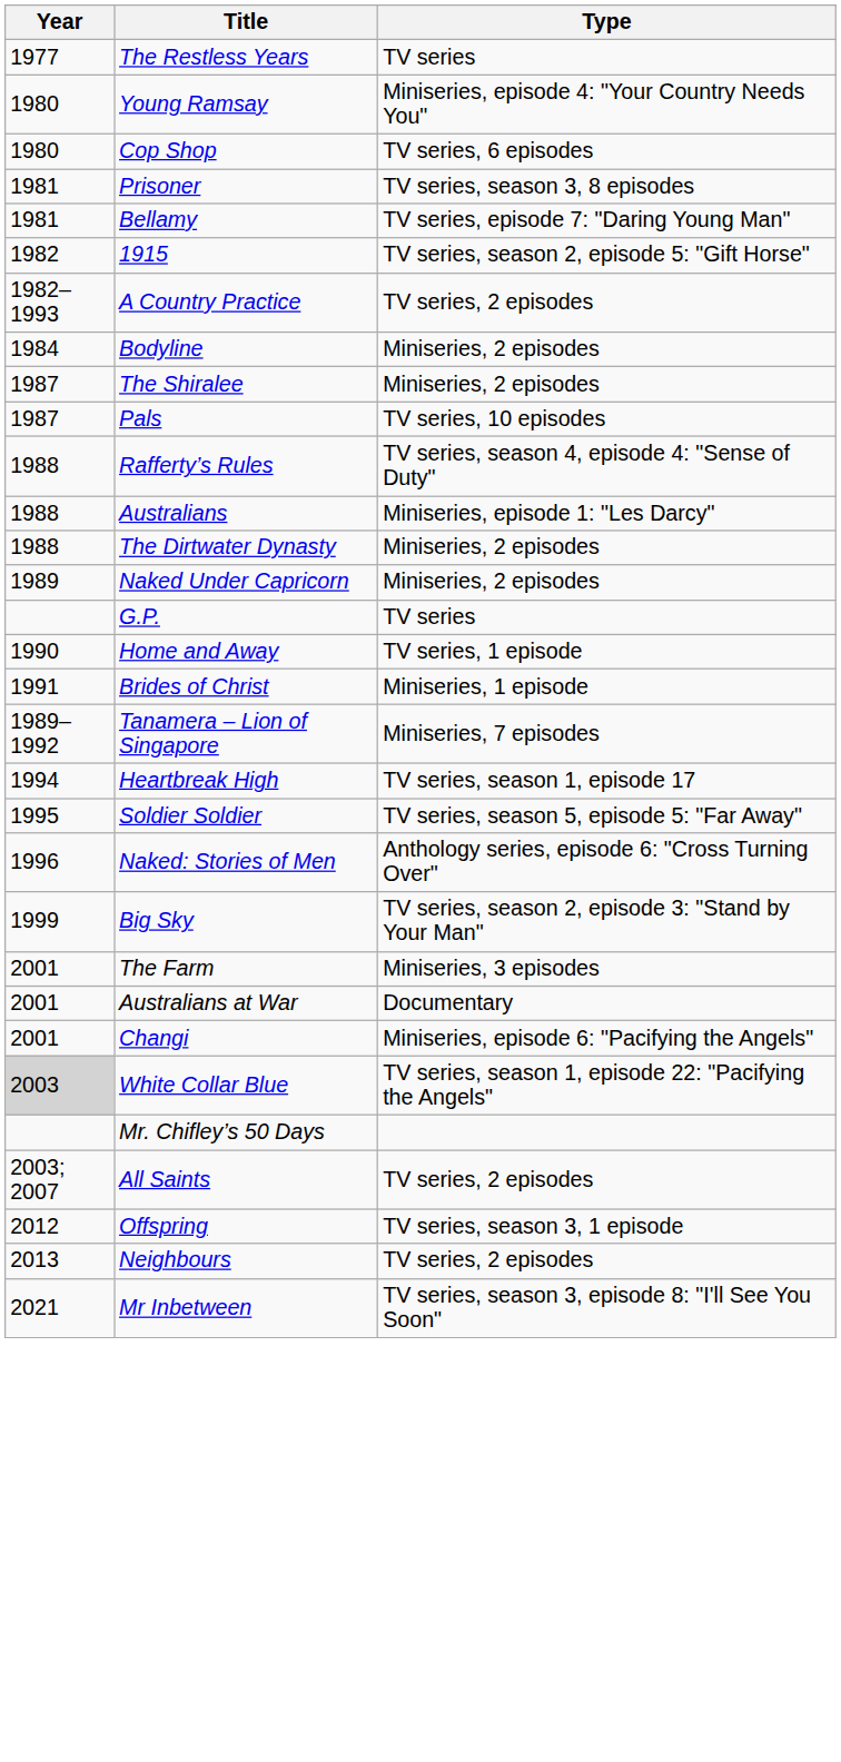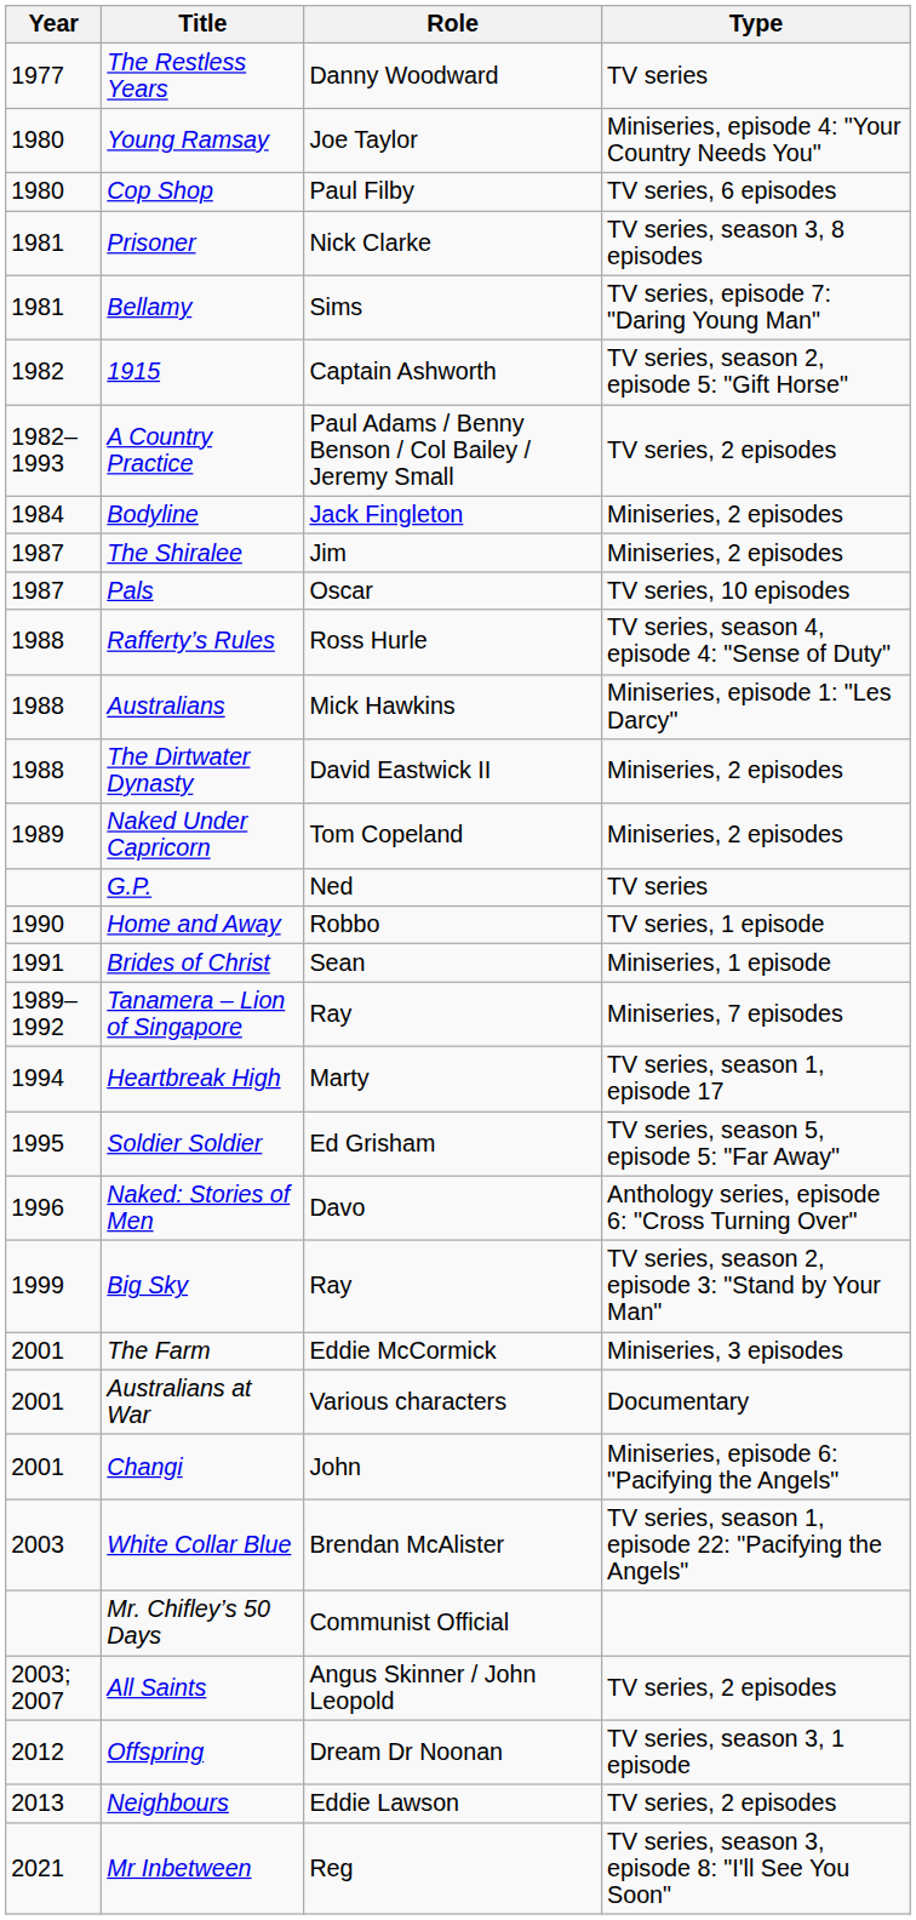+ column: Role | Danny Woodward | Joe Taylor | Paul Filby | Nick Clarke | Sims | Captain Ashworth | Paul Adams / Benny Benson / Col Bailey / Jeremy Small | Jack Fingleton | Jim | Oscar | Ross Hurle | Mick Hawkins | David Eastwick II | Tom Copeland | Ned | Robbo | Sean | Ray | Marty | Ed Grisham | Davo | Ray | Eddie McCormick | Various characters | John | Brendan McAlister | Communist Official | Angus Skinner / John Leopold | Dream Dr Noonan | Eddie Lawson | Reg
White Collar Blue | Year: lightgrey background -> no background
